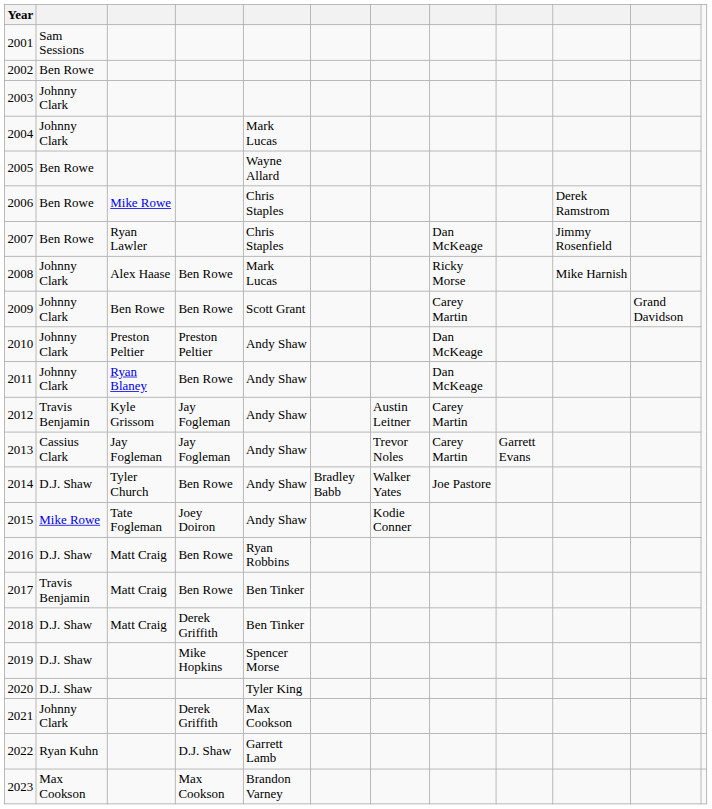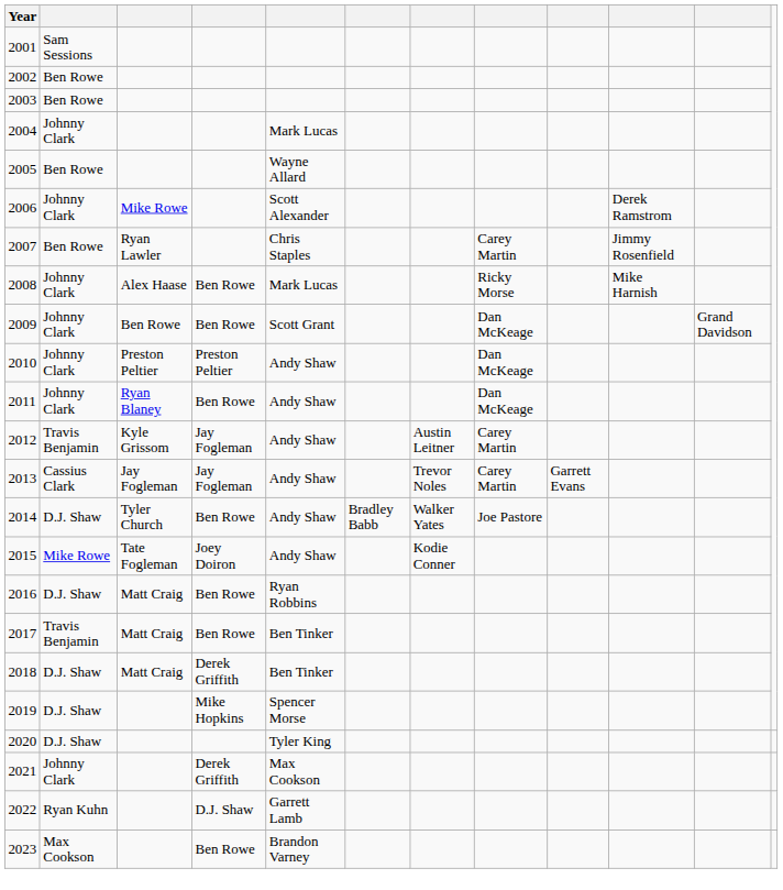2003 | column 2: Johnny Clark -> Ben Rowe
2006 | column 2: Ben Rowe -> Johnny Clark
2006 | column 5: Chris Staples -> Scott Alexander
2007 | column 8: Dan McKeage -> Carey Martin
2009 | column 8: Carey Martin -> Dan McKeage
2023 | column 4: Max Cookson -> Ben Rowe
